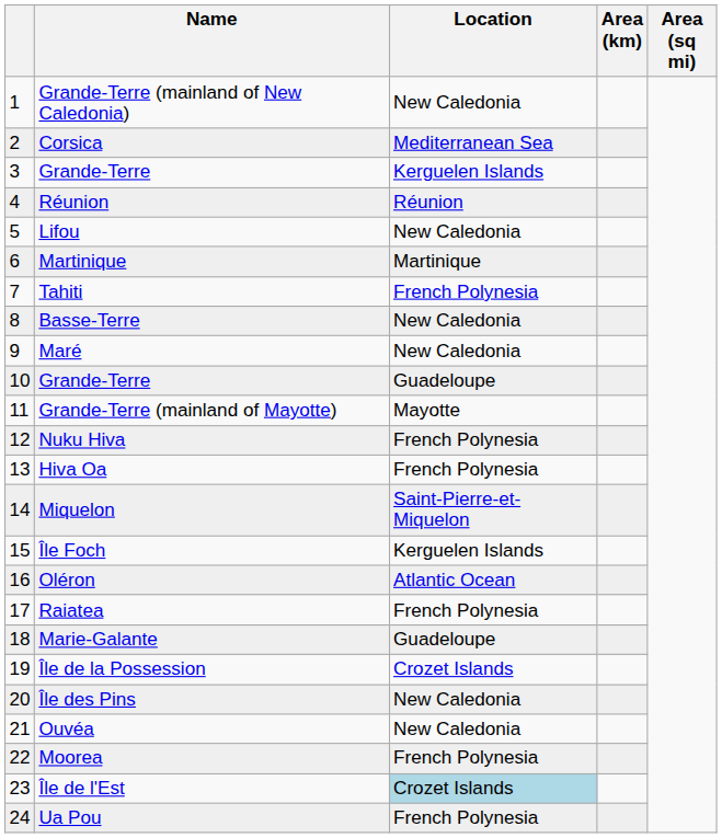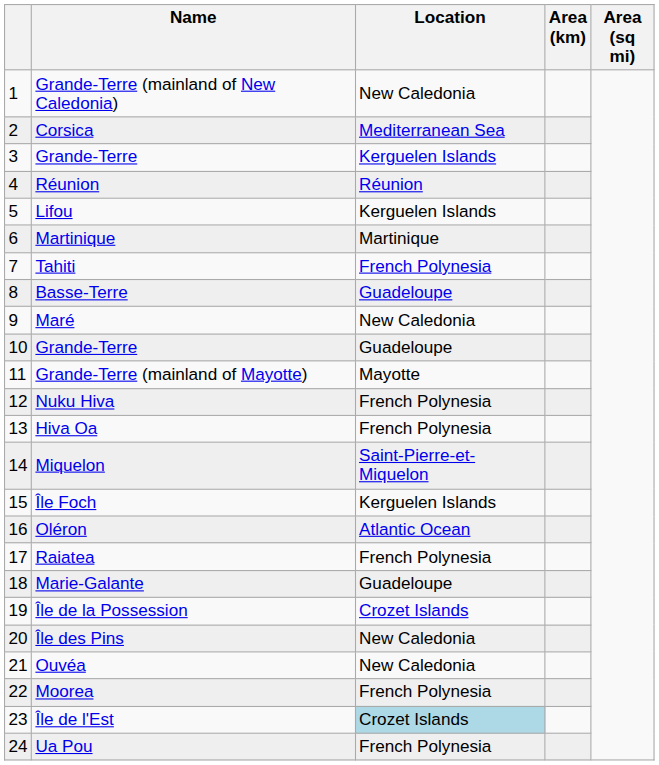Lifou | Location: New Caledonia -> Kerguelen Islands
Basse-Terre | Location: New Caledonia -> Guadeloupe
